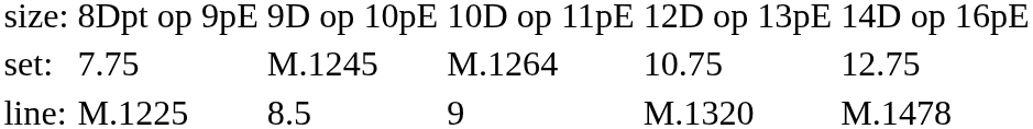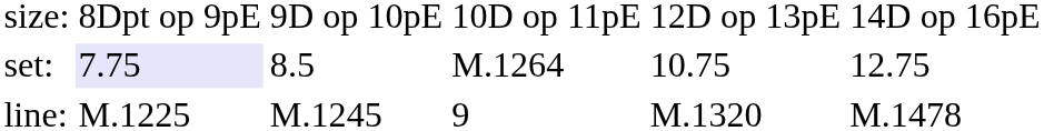set: | column 2: no background -> lavender background
set: | column 3: M.1245 -> 8.5
line: | column 3: 8.5 -> M.1245
